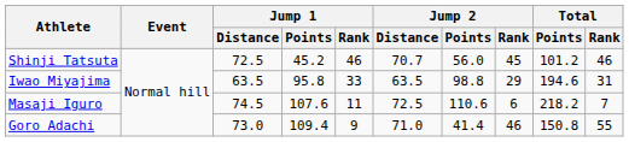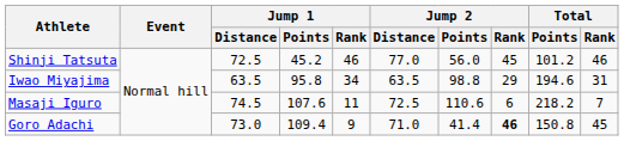Shinji Tatsuta | Jump 2 / Distance: 70.7 -> 77.0
Iwao Miyajima | Jump 1 / Rank: 33 -> 34
Goro Adachi | Jump 2 / Rank: normal -> bold
Goro Adachi | Total / Rank: 55 -> 45
